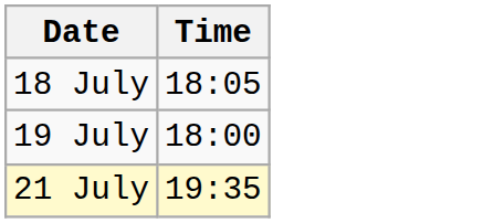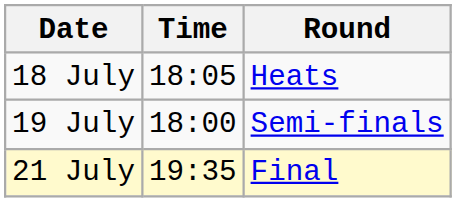+ column: Round | Heats | Semi-finals | Final
